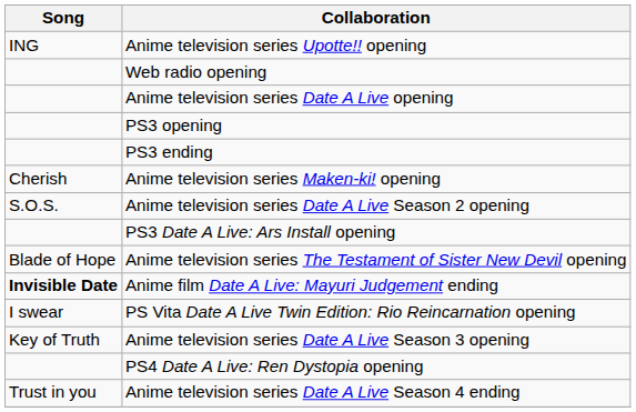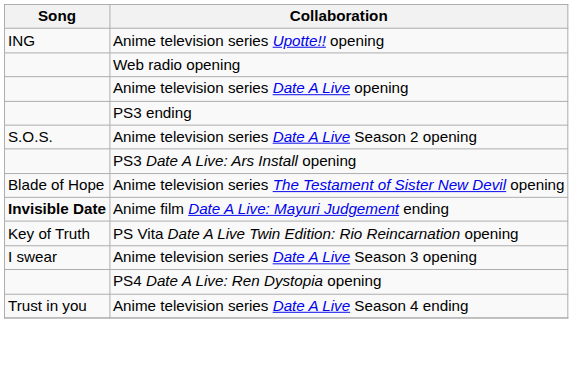- row: PS3 opening
- row: Cherish | Anime television series Maken-ki! opening
PS Vita Date A Live Twin Edition: Rio Reincarnation opening | Song: I swear -> Key of Truth
Anime television series Date A Live Season 3 opening | Song: Key of Truth -> I swear
